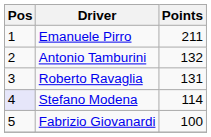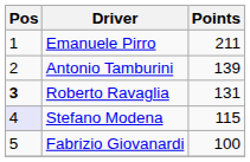Antonio Tamburini | Points: 132 -> 139
Roberto Ravaglia | Pos: normal -> bold
Stefano Modena | Points: 114 -> 115
